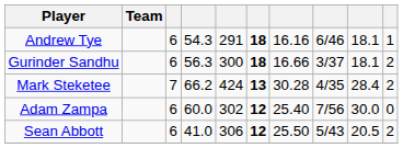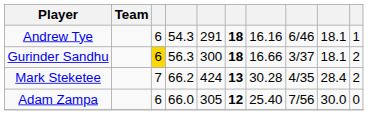Gurinder Sandhu | column 3: no background -> gold background
Adam Zampa | column 4: 60.0 -> 66.0
Adam Zampa | column 5: 302 -> 305
- row: Sean Abbott | 6 | 41.0 | 306 | 12 | 25.50 | 5/43 | 20.5 | 2
